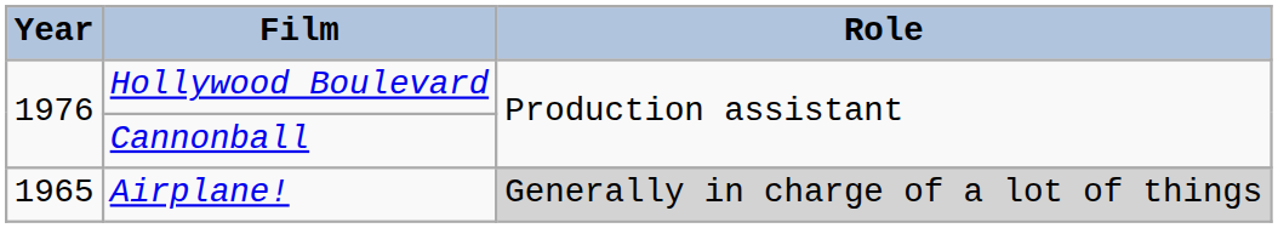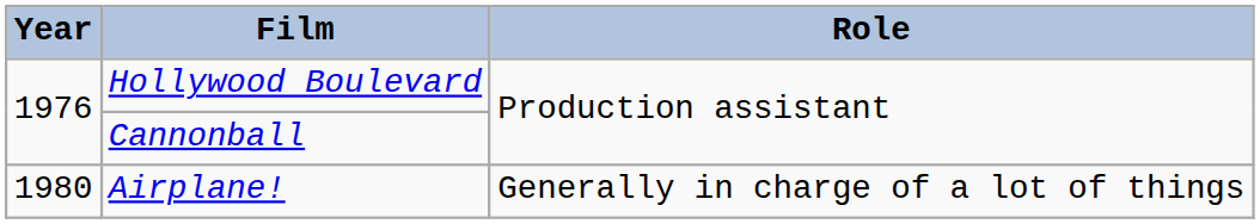Airplane! | Year: 1965 -> 1980
Airplane! | Role: lightgrey background -> no background
